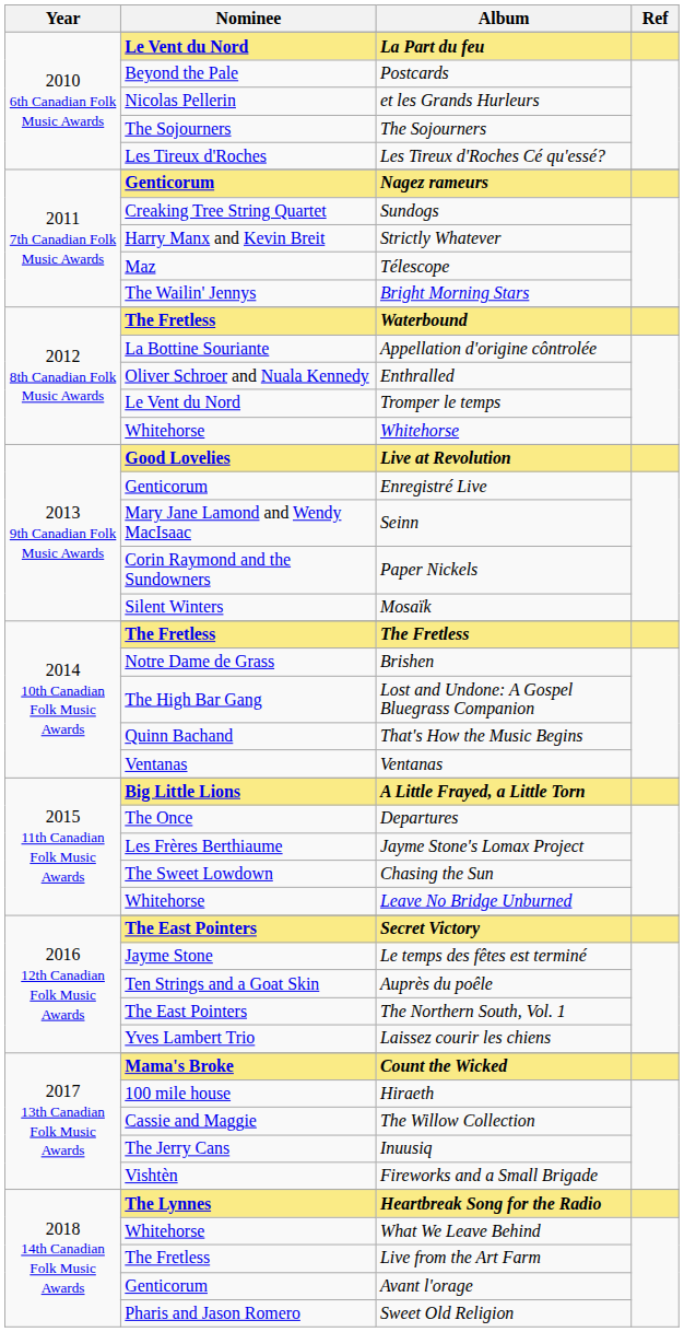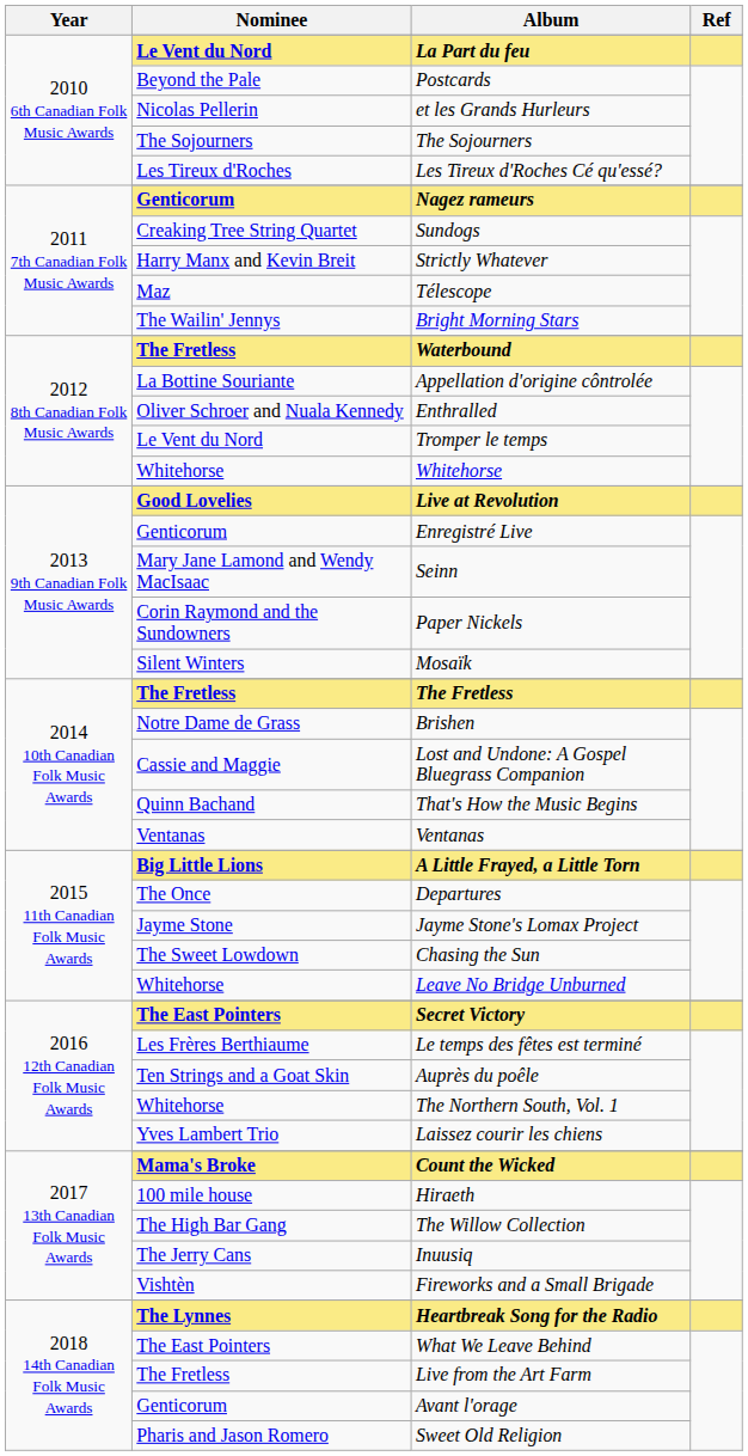Lost and Undone: A Gospel Bluegrass Companion | Nominee: The High Bar Gang -> Cassie and Maggie
Jayme Stone's Lomax Project | Nominee: Les Frères Berthiaume -> Jayme Stone
Le temps des fêtes est terminé | Nominee: Jayme Stone -> Les Frères Berthiaume
The Northern South, Vol. 1 | Nominee: The East Pointers -> Whitehorse
The Willow Collection | Nominee: Cassie and Maggie -> The High Bar Gang
What We Leave Behind | Nominee: Whitehorse -> The East Pointers
